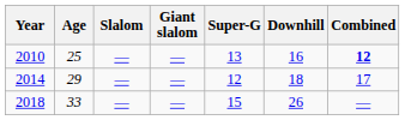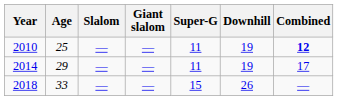2010 | Super-G: 13 -> 11
2010 | Downhill: 16 -> 19
2014 | Super-G: 12 -> 11
2014 | Downhill: 18 -> 19
